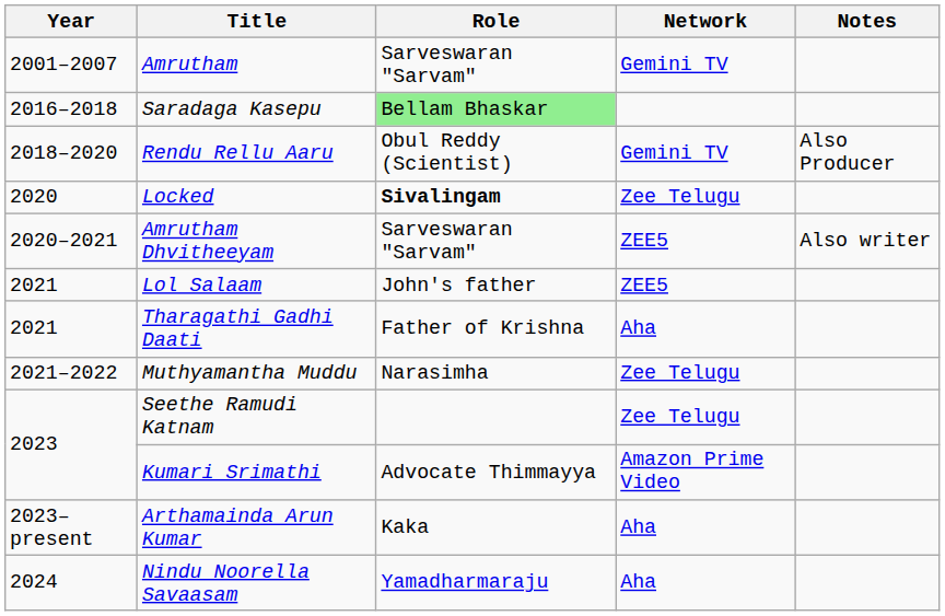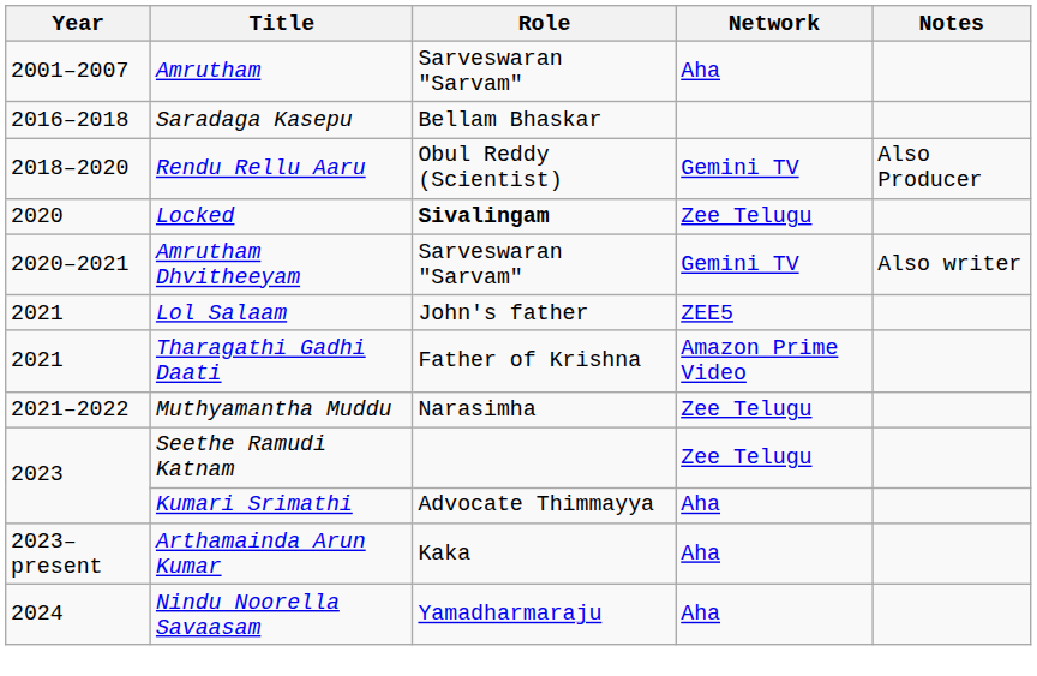Amrutham | Network: Gemini TV -> Aha
Saradaga Kasepu | Role: lightgreen background -> no background
Amrutham Dhvitheeyam | Network: ZEE5 -> Gemini TV
Tharagathi Gadhi Daati | Network: Aha -> Amazon Prime Video
Kumari Srimathi | Network: Amazon Prime Video -> Aha
